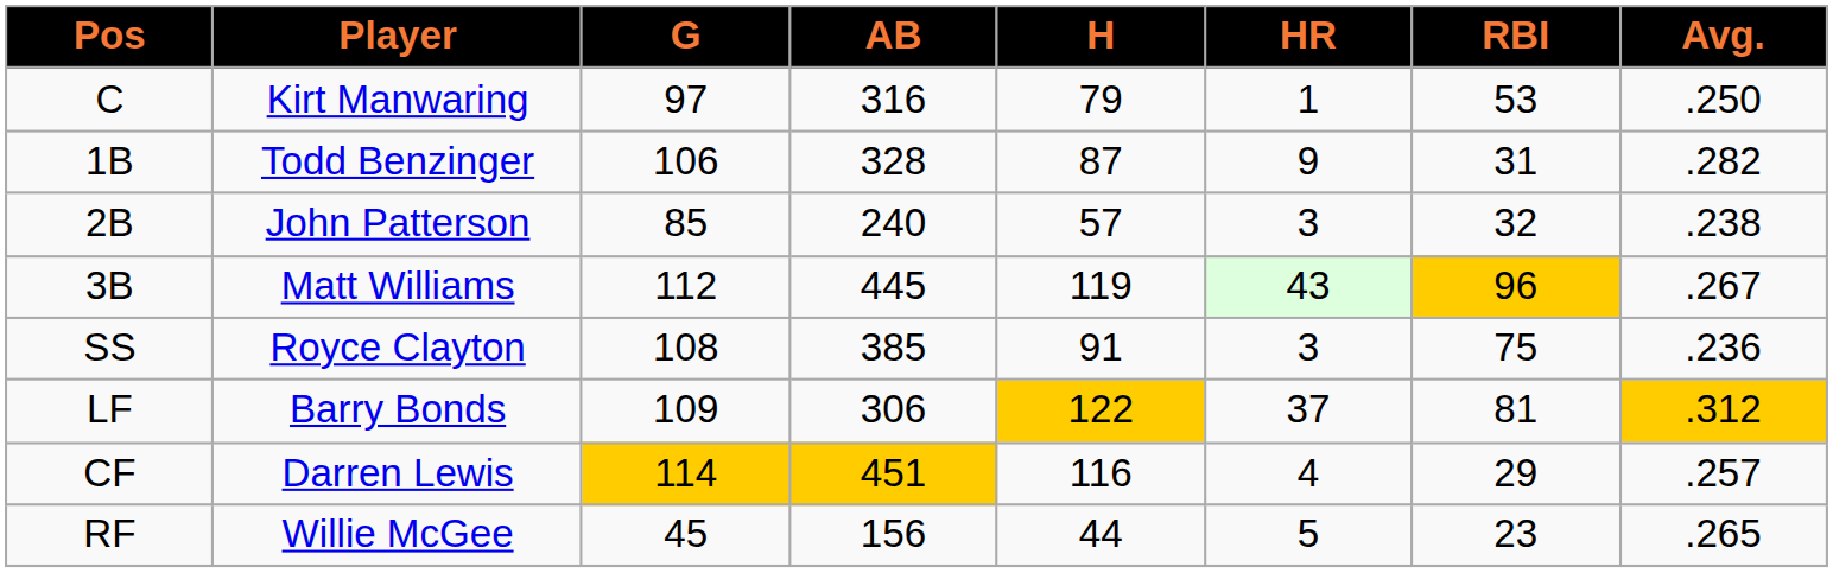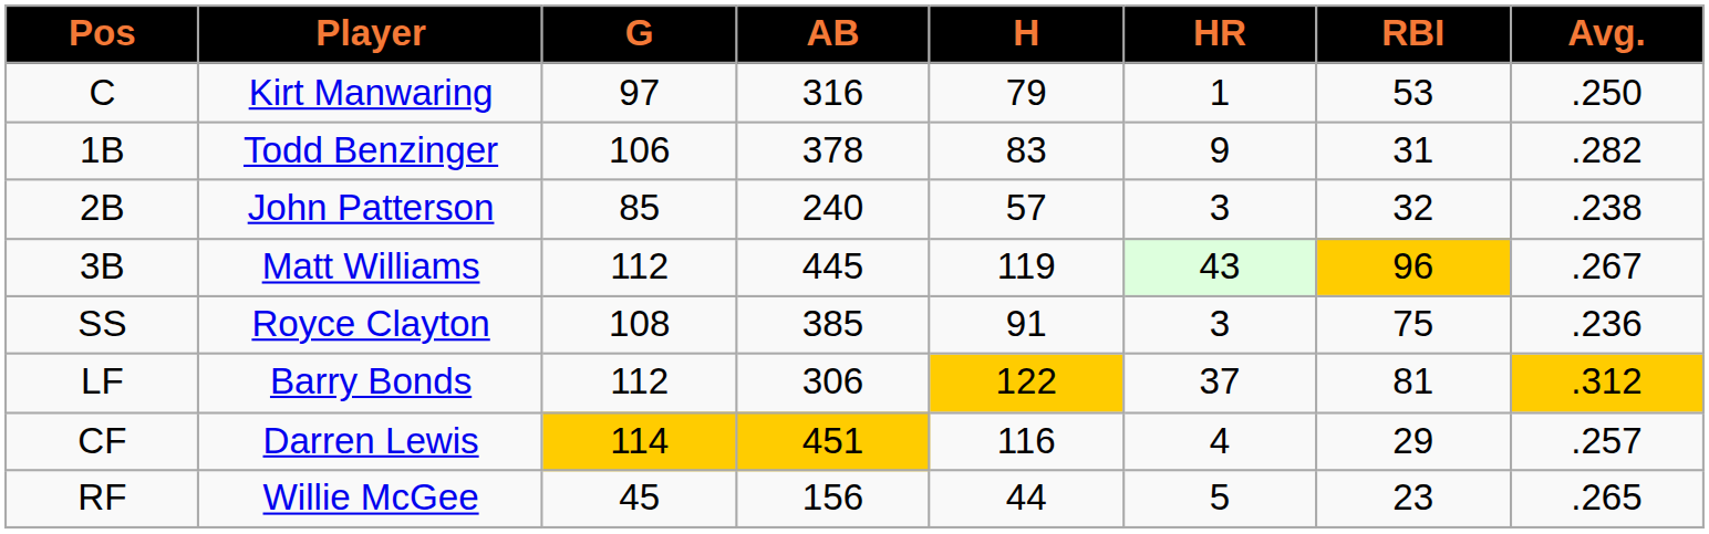1B | AB: 328 -> 378
1B | H: 87 -> 83
LF | G: 109 -> 112
